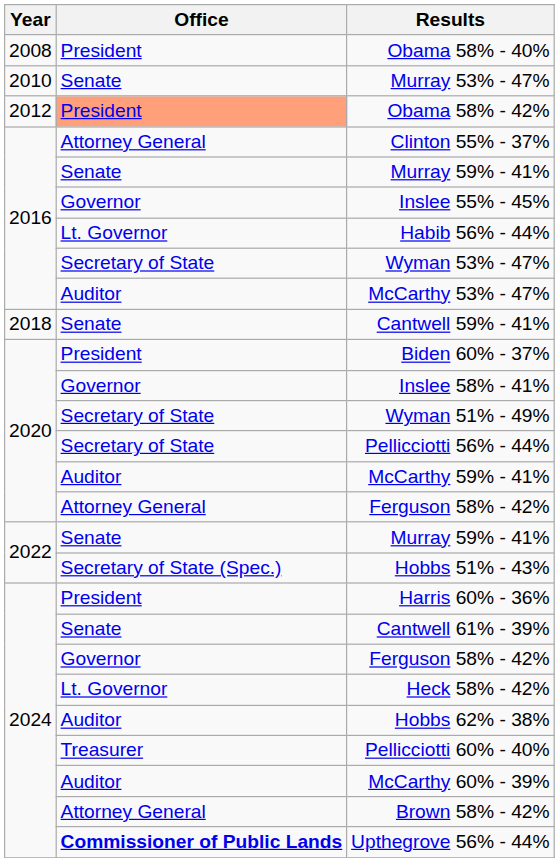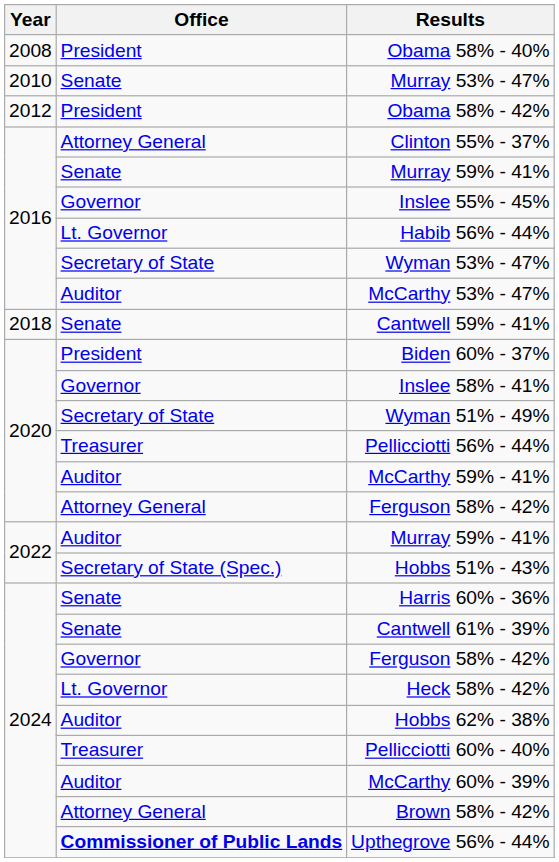Obama 58% - 42% | Office: lightsalmon background -> no background
Pellicciotti 56% - 44% | Office: Secretary of State -> Treasurer
2022 / Murray 59% - 41% | Office: Senate -> Auditor
Harris 60% - 36% | Office: President -> Senate
